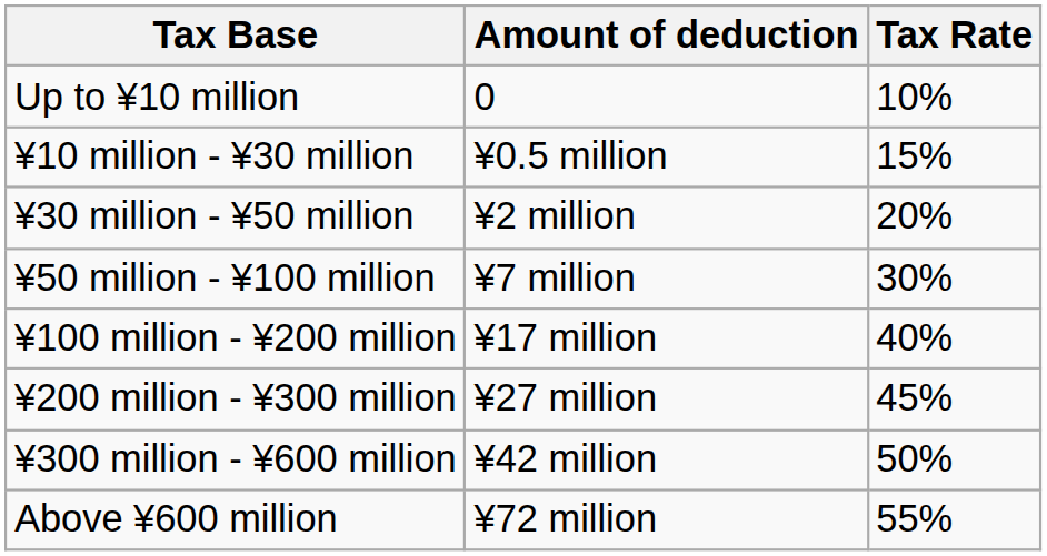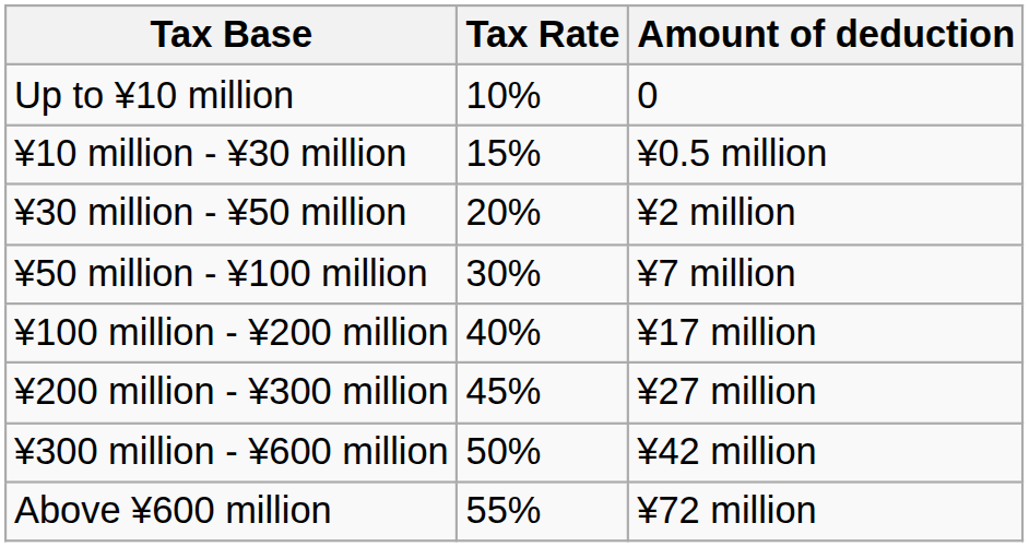columns swapped: Tax Rate <-> Amount of deduction
